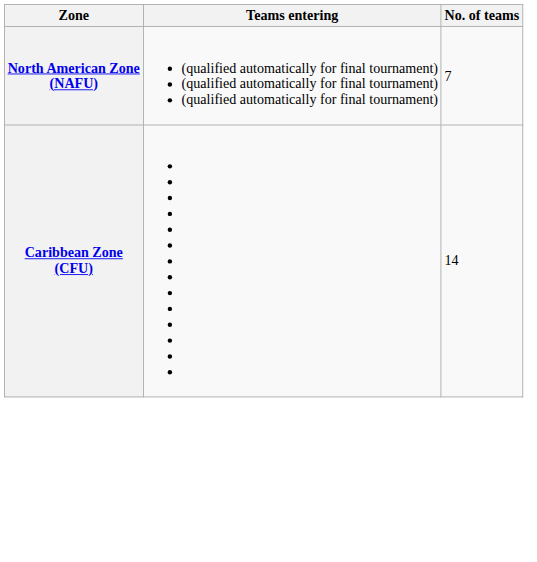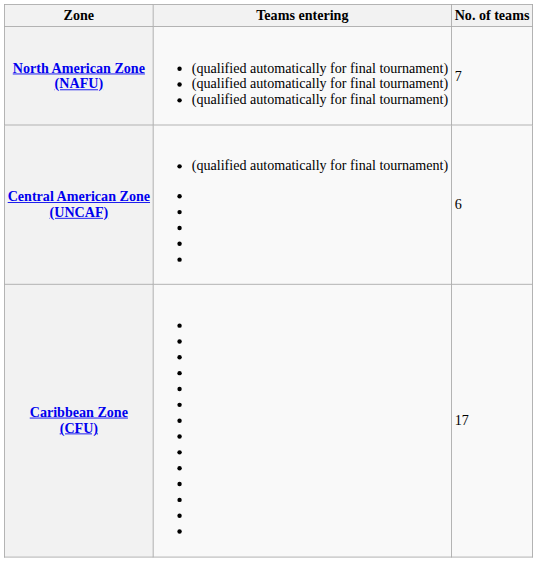+ row: Central American Zone (UNCAF) | (qualified automatically for final tournament) | 6
Caribbean Zone (CFU) | No. of teams: 14 -> 17
